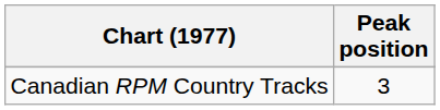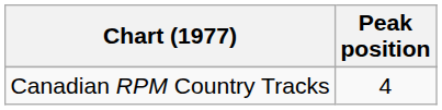Canadian RPM Country Tracks | Peak position: 3 -> 4
